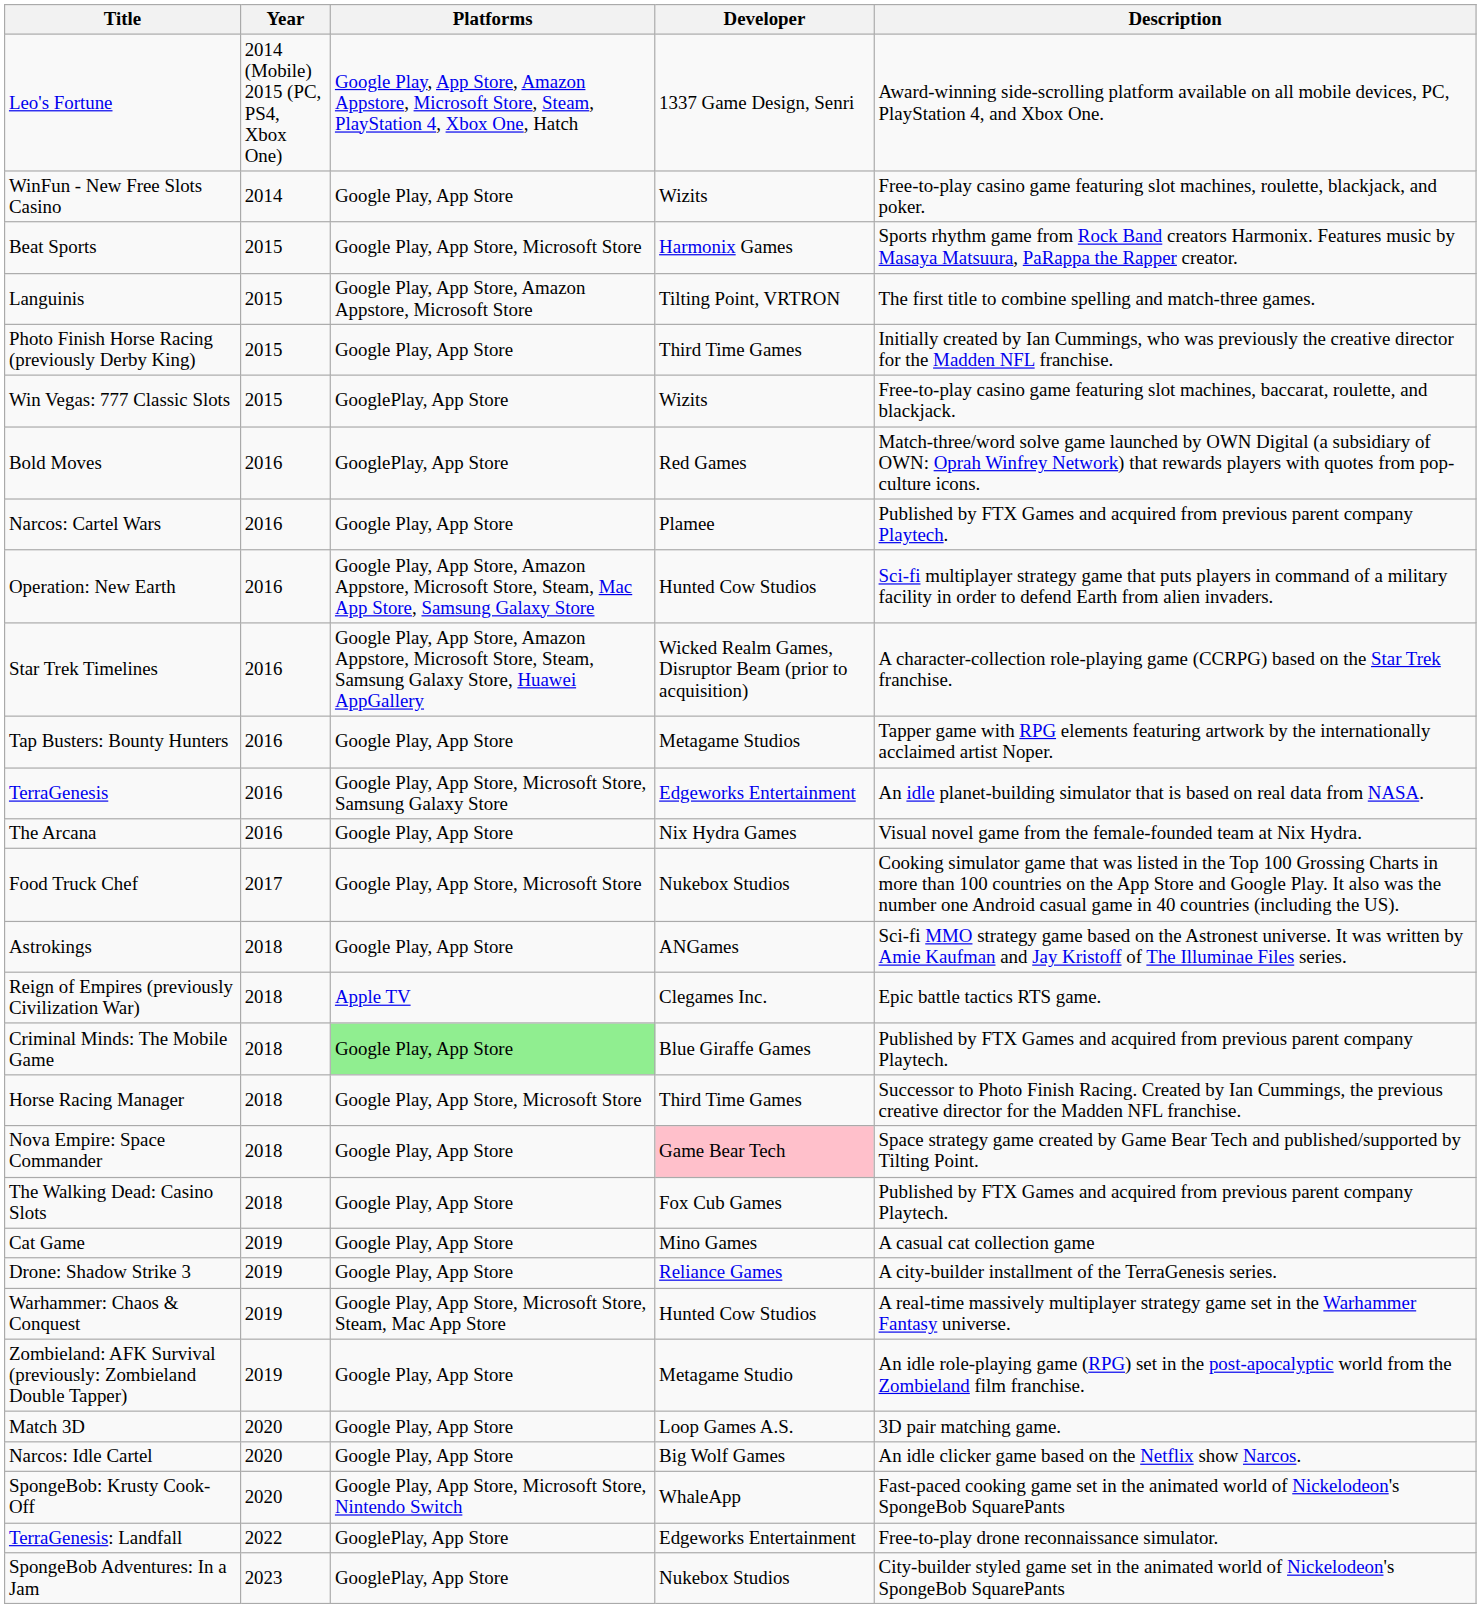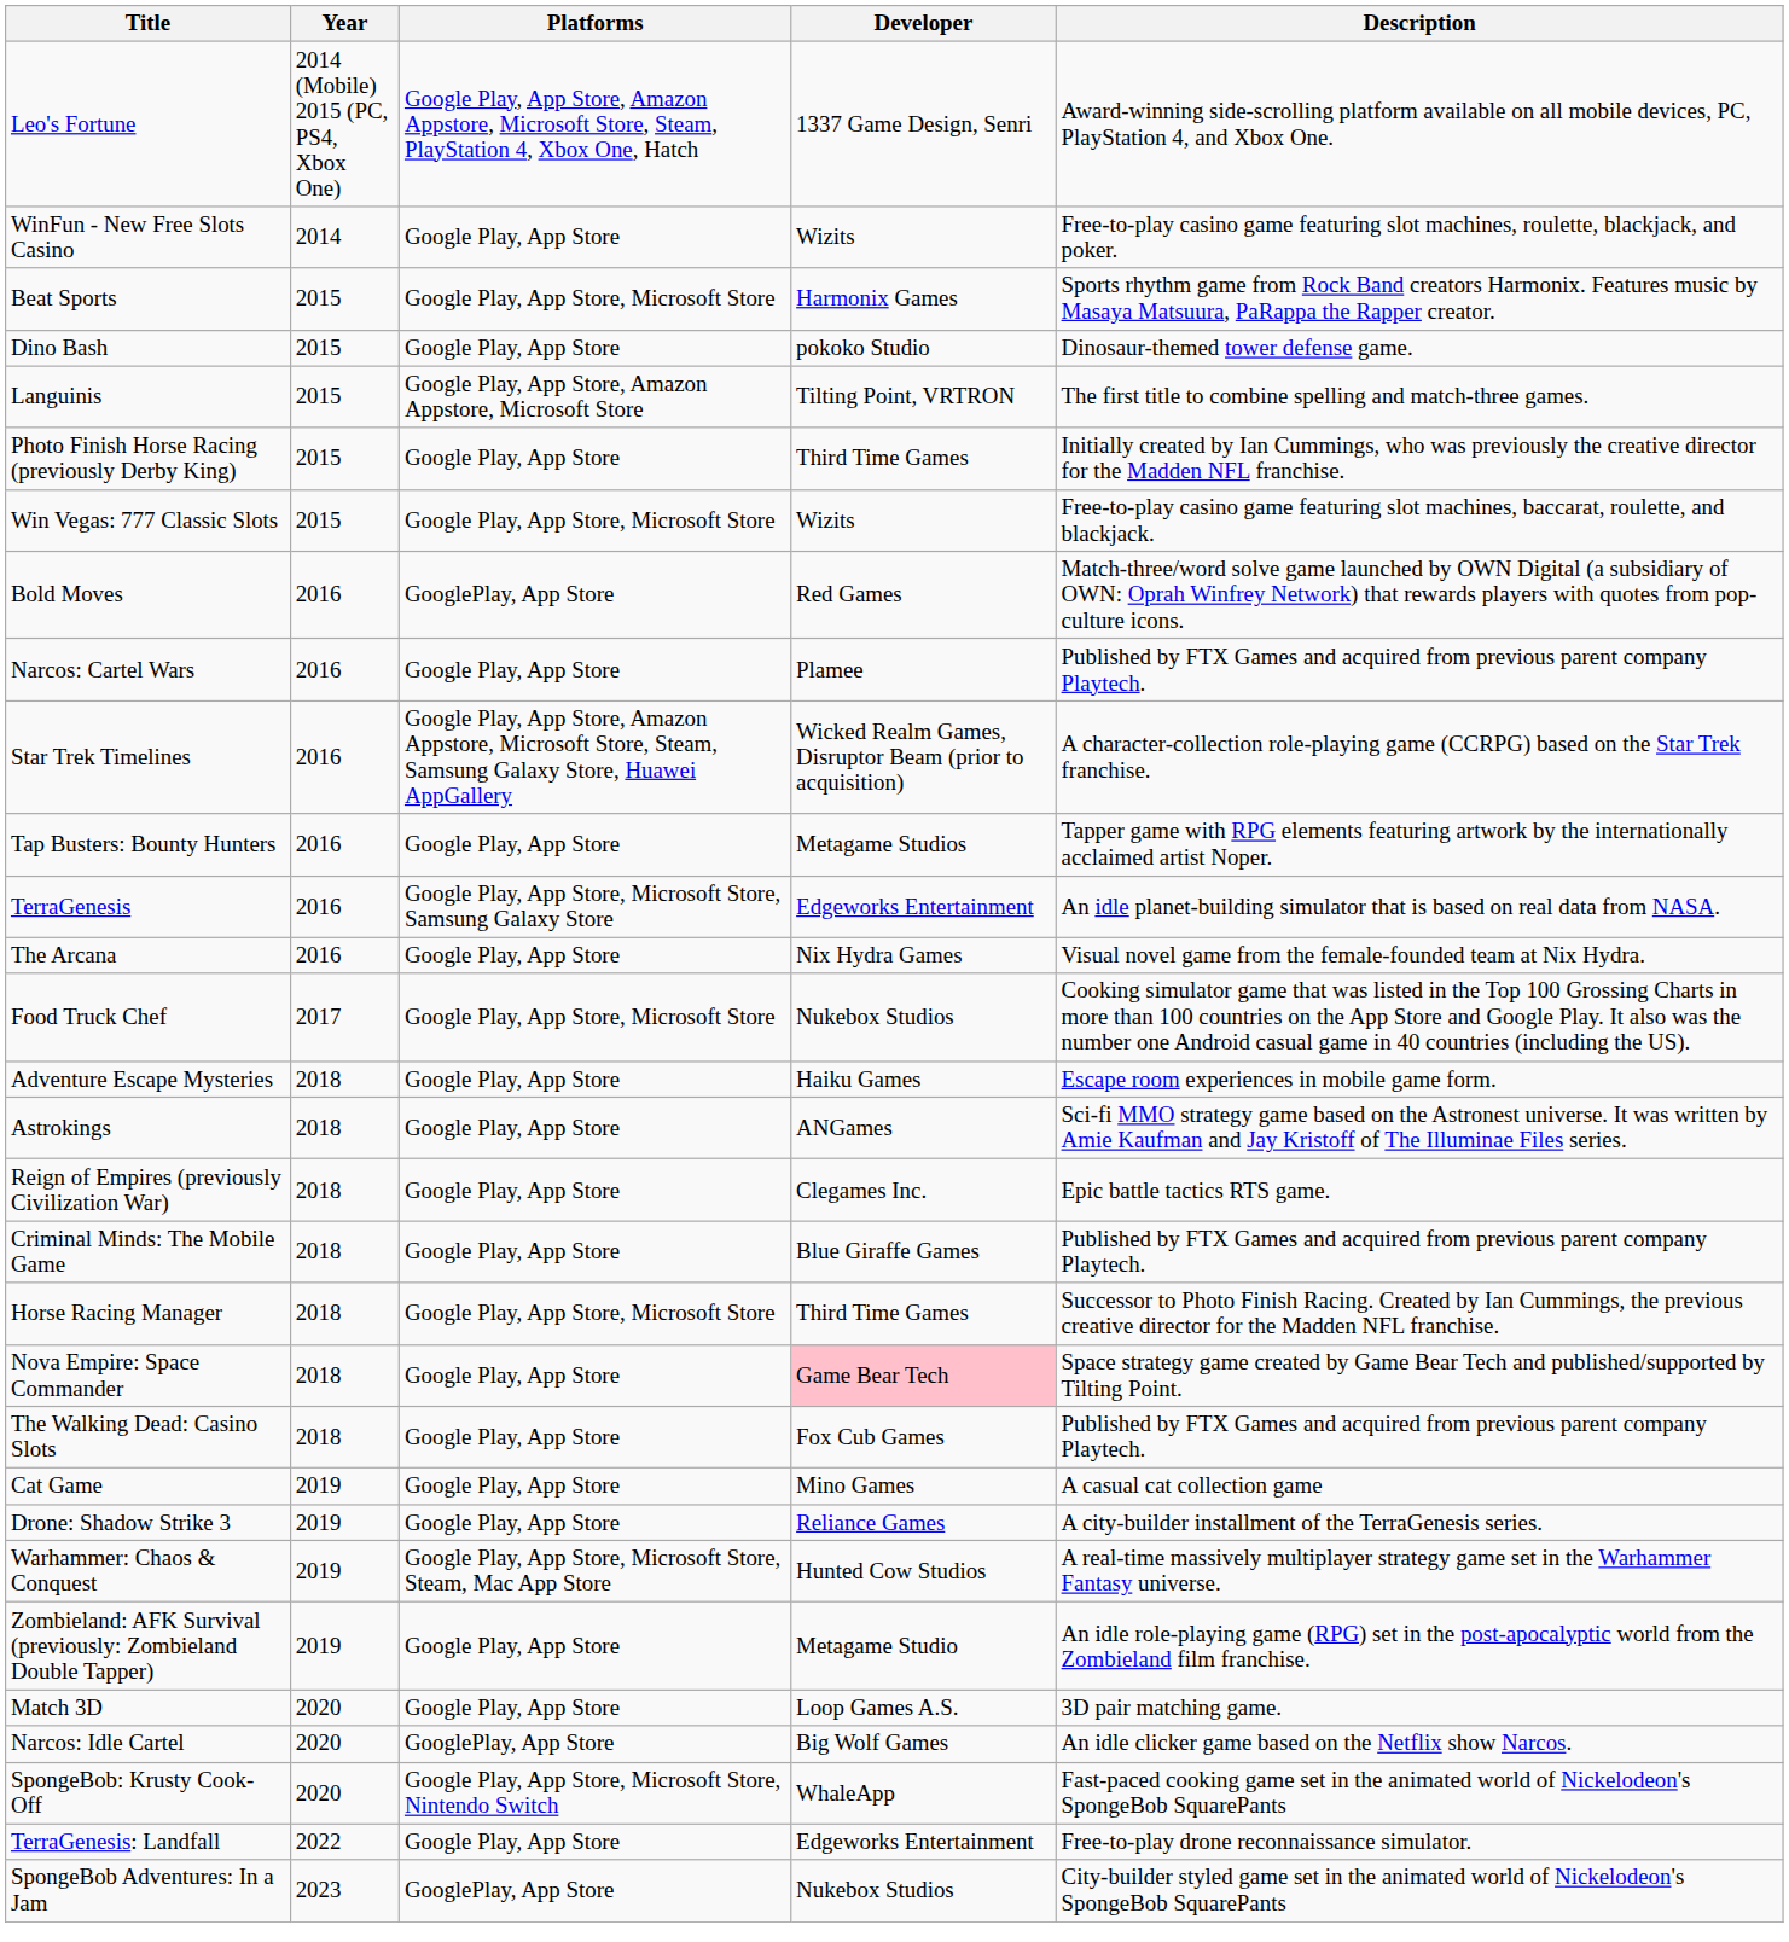+ row: Dino Bash | 2015 | Google Play, App Store | pokoko Studio | Dinosaur-themed tower defense game.
Win Vegas: 777 Classic Slots | Platforms: GooglePlay, App Store -> Google Play, App Store, Microsoft Store
- row: Operation: New Earth | 2016 | Google Play, App Store, Amazon Appstore, Microsoft Store, Steam, Mac App Store, Samsung Galaxy Store | Hunted Cow Studios | Sci-fi multiplayer strategy game that puts players in command of a military facility in order to defend Earth from alien invaders.
+ row: Adventure Escape Mysteries | 2018 | Google Play, App Store | Haiku Games | Escape room experiences in mobile game form.
Reign of Empires (previously Civilization War) | Platforms: Apple TV -> Google Play, App Store
Criminal Minds: The Mobile Game | Platforms: lightgreen background -> no background
Narcos: Idle Cartel | Platforms: Google Play, App Store -> GooglePlay, App Store
TerraGenesis: Landfall | Platforms: GooglePlay, App Store -> Google Play, App Store
